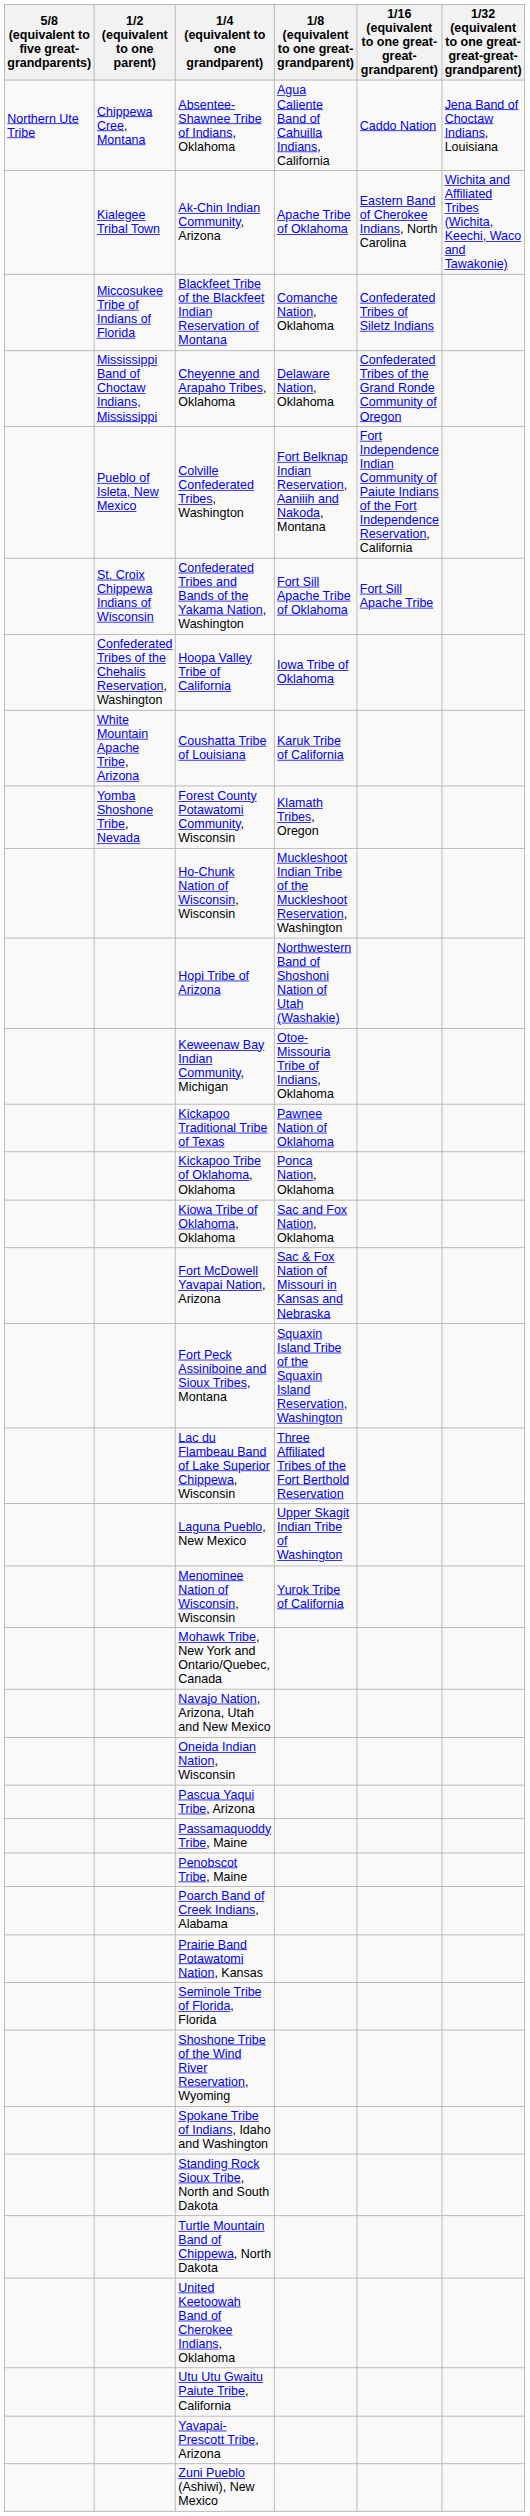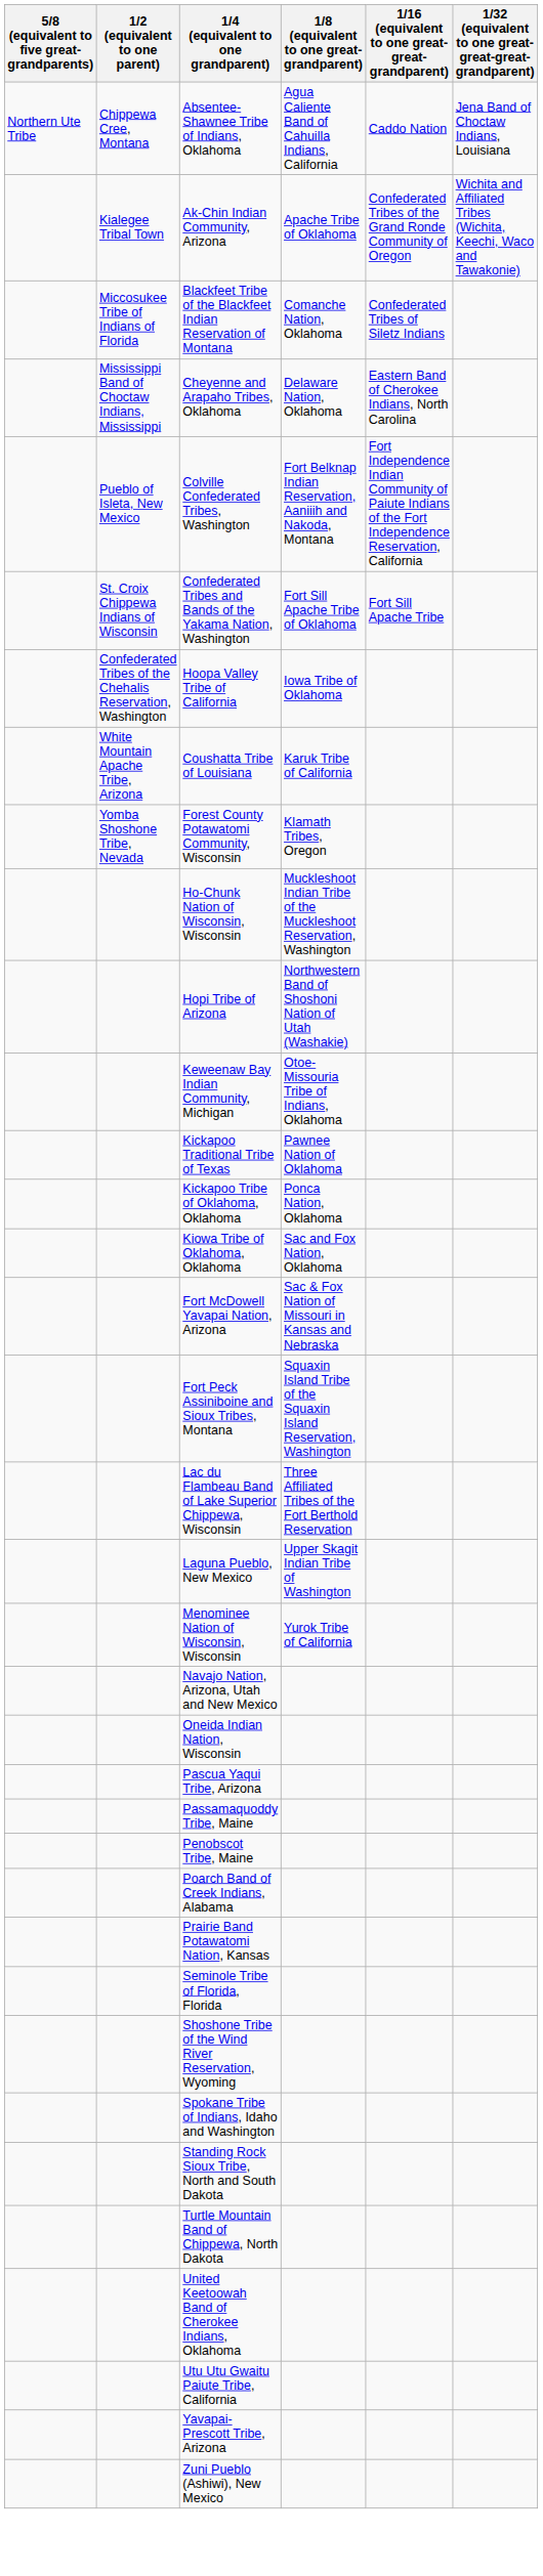Ak-Chin Indian Community, Arizona | 1/16 (equivalent to one great-great-grandparent): Eastern Band of Cherokee Indians, North Carolina -> Confederated Tribes of the Grand Ronde Community of Oregon
Cheyenne and Arapaho Tribes, Oklahoma | 1/16 (equivalent to one great-great-grandparent): Confederated Tribes of the Grand Ronde Community of Oregon -> Eastern Band of Cherokee Indians, North Carolina
- row: Mohawk Tribe, New York and Ontario/Quebec, Canada
